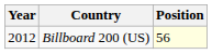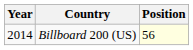Billboard 200 (US) | Year: 2012 -> 2014
